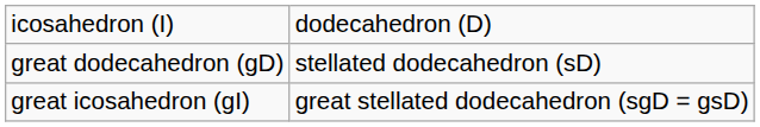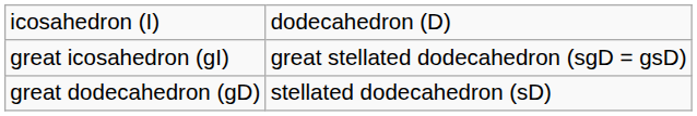rows swapped: great dodecahedron (gD) <-> great icosahedron (gI)
